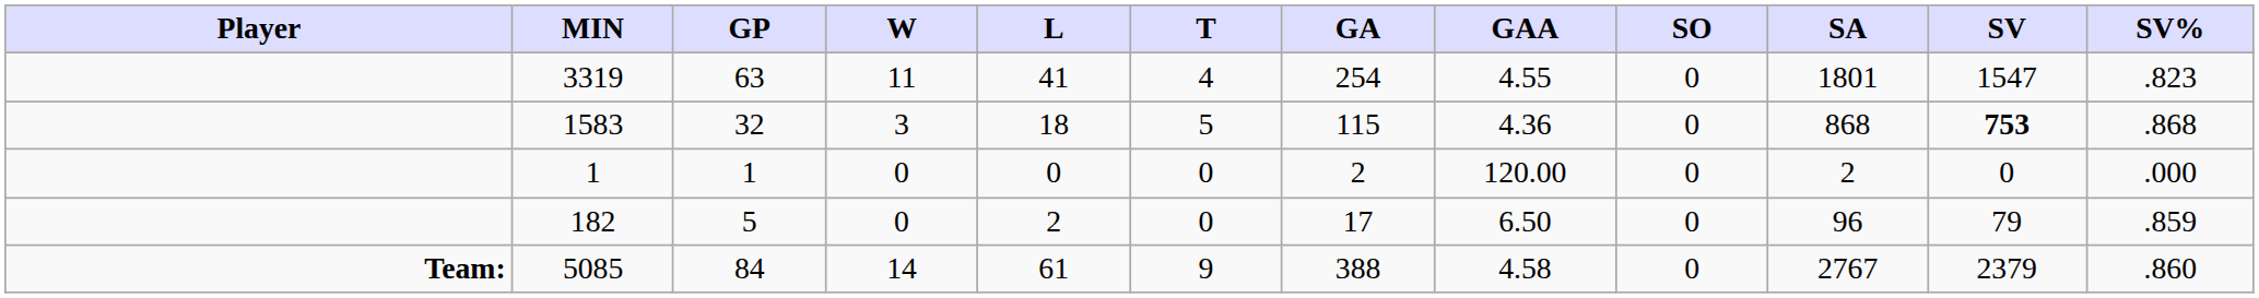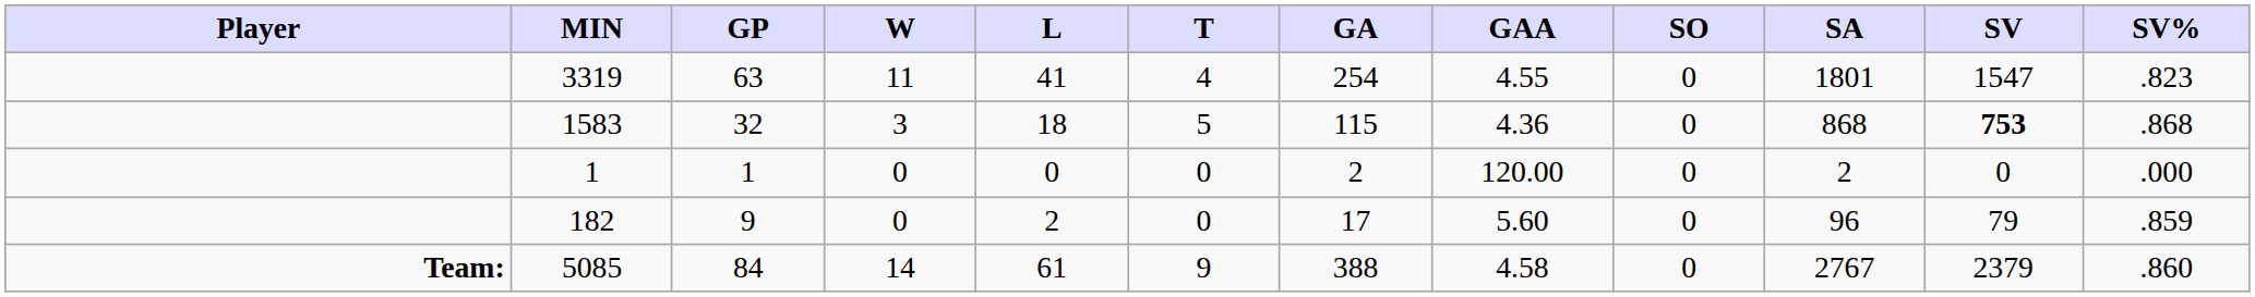182 | GP: 5 -> 9
182 | GAA: 6.50 -> 5.60
